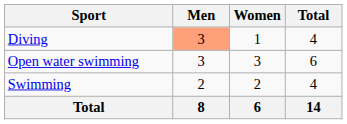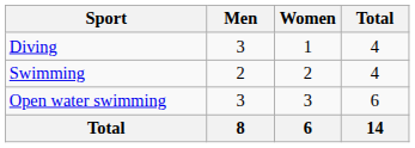Diving | Men: lightsalmon background -> no background
rows swapped: Open water swimming <-> Swimming
